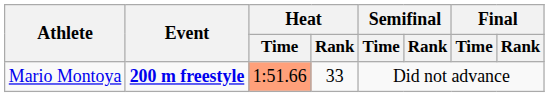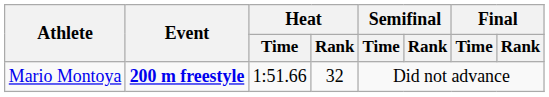Mario Montoya | Heat / Time: lightsalmon background -> no background
Mario Montoya | Heat / Rank: 33 -> 32
